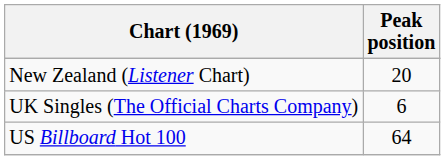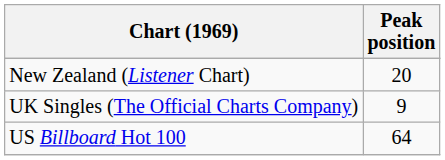UK Singles (The Official Charts Company) | Peak position: 6 -> 9
